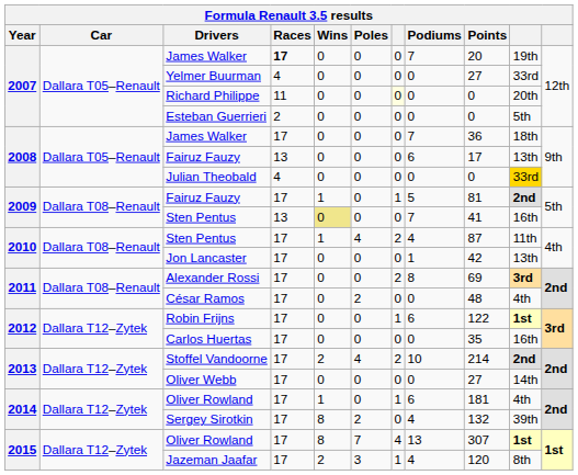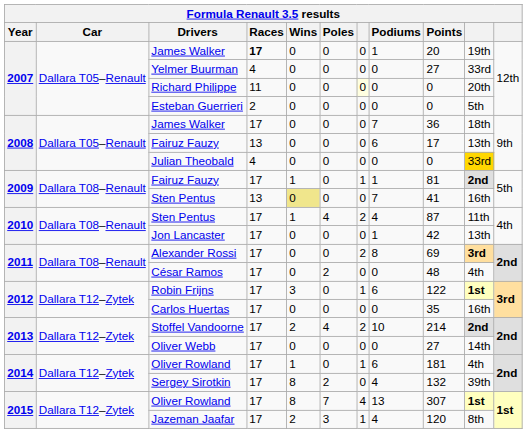2007 / James Walker | Podiums: 7 -> 1
2009 / Fairuz Fauzy | Podiums: 5 -> 1
Robin Frijns | Wins: 0 -> 3
